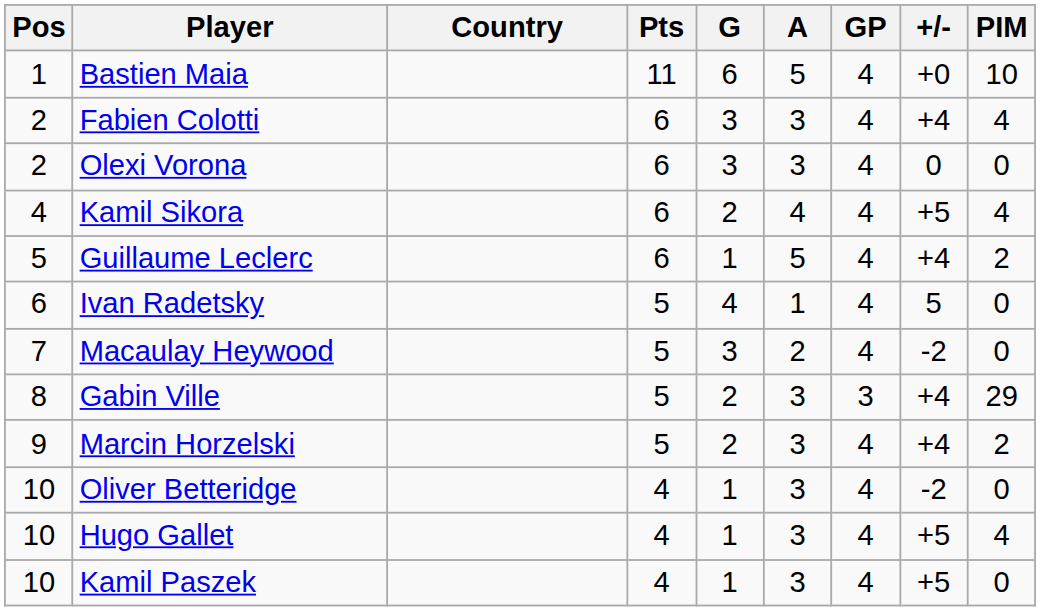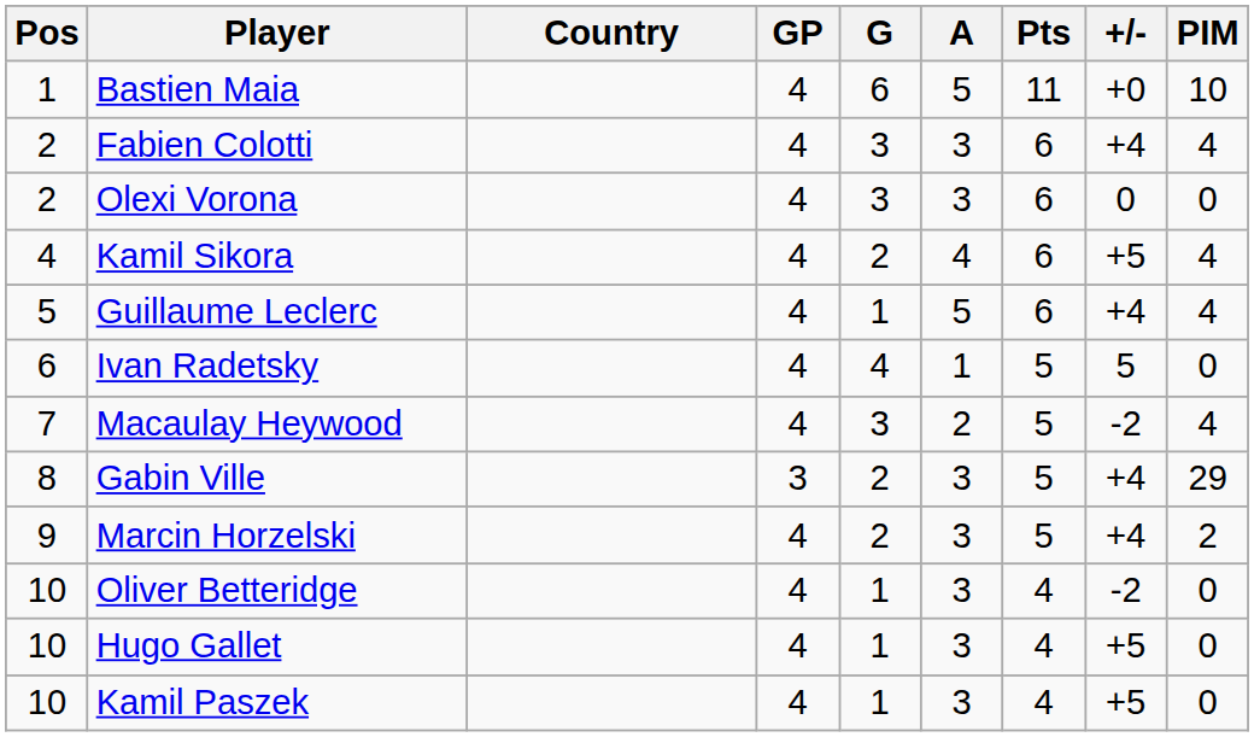columns swapped: GP <-> Pts
Guillaume Leclerc | PIM: 2 -> 4
Macaulay Heywood | PIM: 0 -> 4
Hugo Gallet | PIM: 4 -> 0
